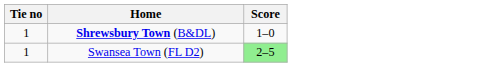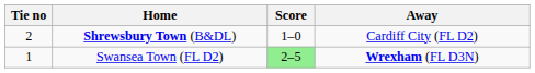+ column: Away | Cardiff City (FL D2) | Wrexham (FL D3N)
Shrewsbury Town (B&DL) | Tie no: 1 -> 2
